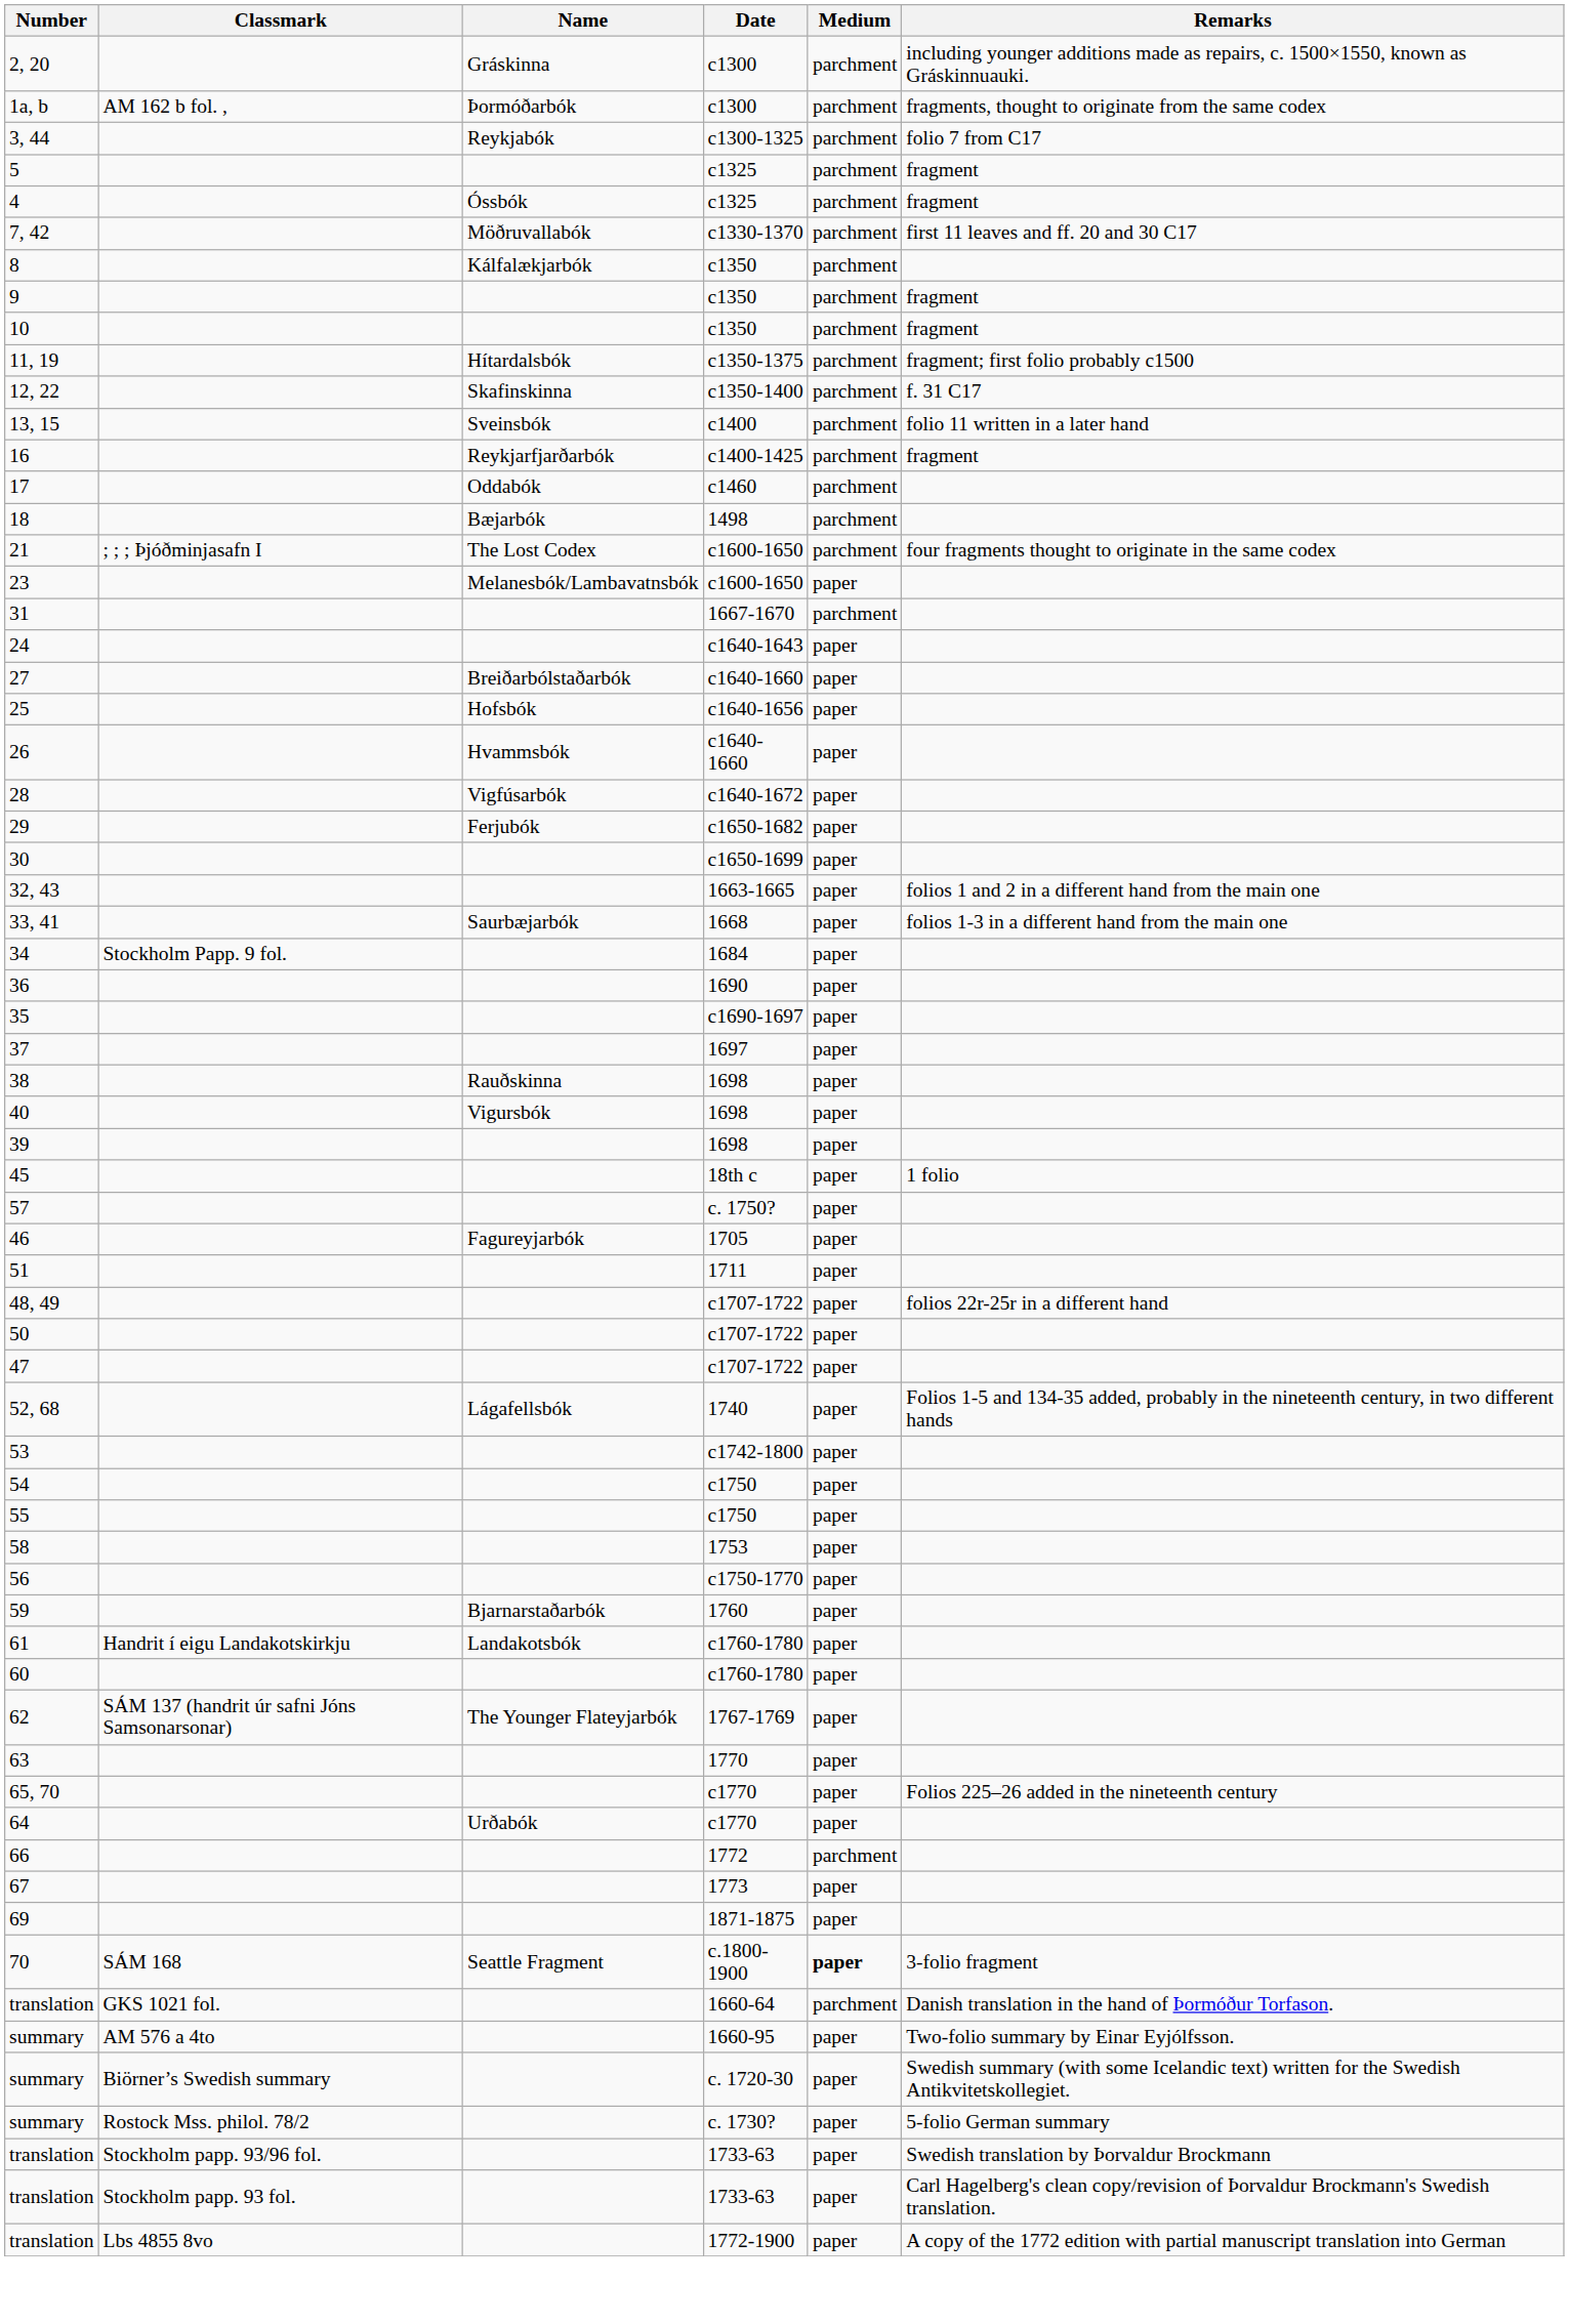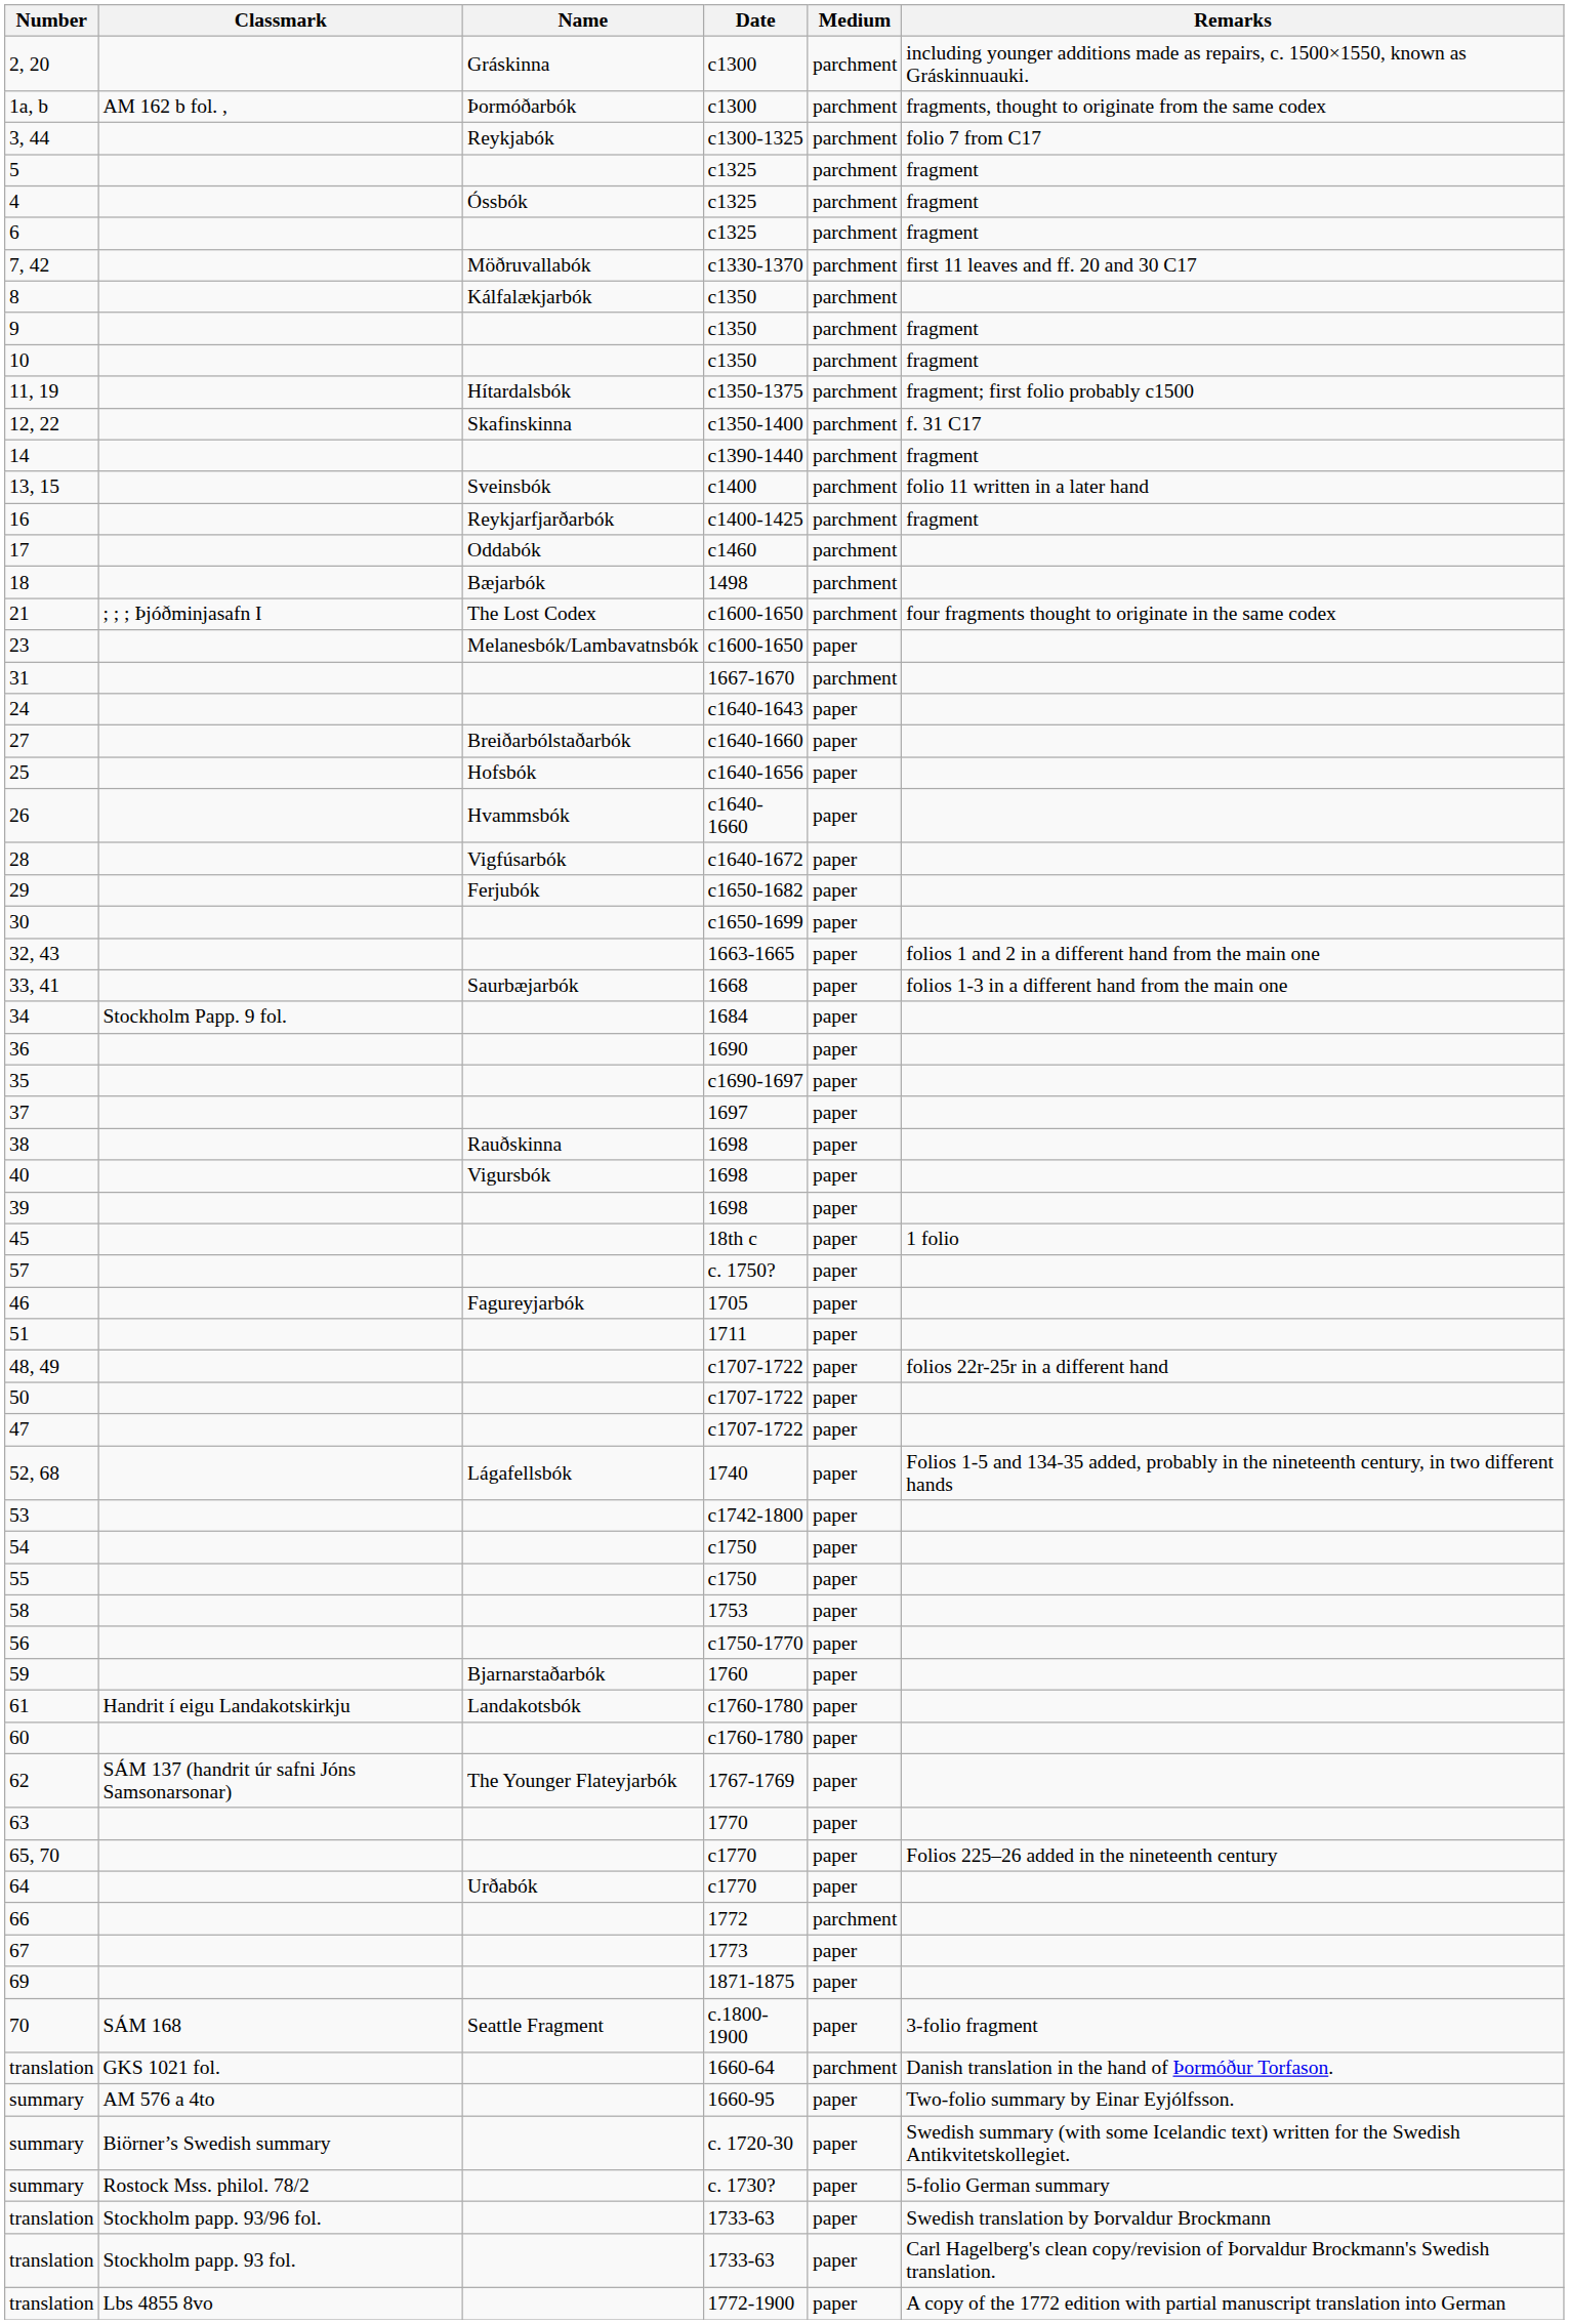+ row: 6 | c1325 | parchment | fragment
+ row: 14 | c1390-1440 | parchment | fragment
70 | Medium: bold -> normal
